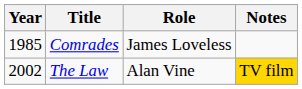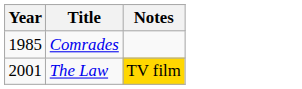- column: Role | James Loveless | Alan Vine
The Law | Year: 2002 -> 2001
